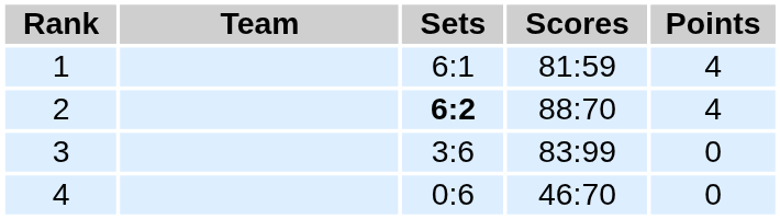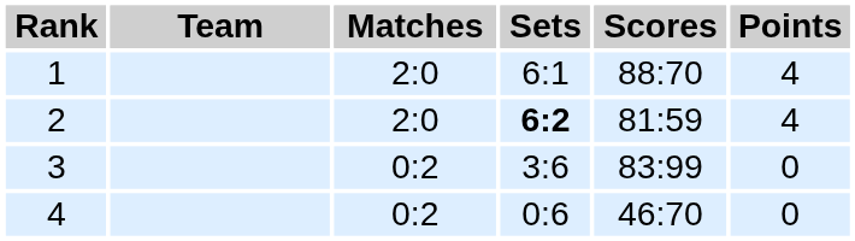+ column: Matches | 2:0 | 2:0 | 0:2 | 0:2
1 | Scores: 81:59 -> 88:70
2 | Scores: 88:70 -> 81:59
